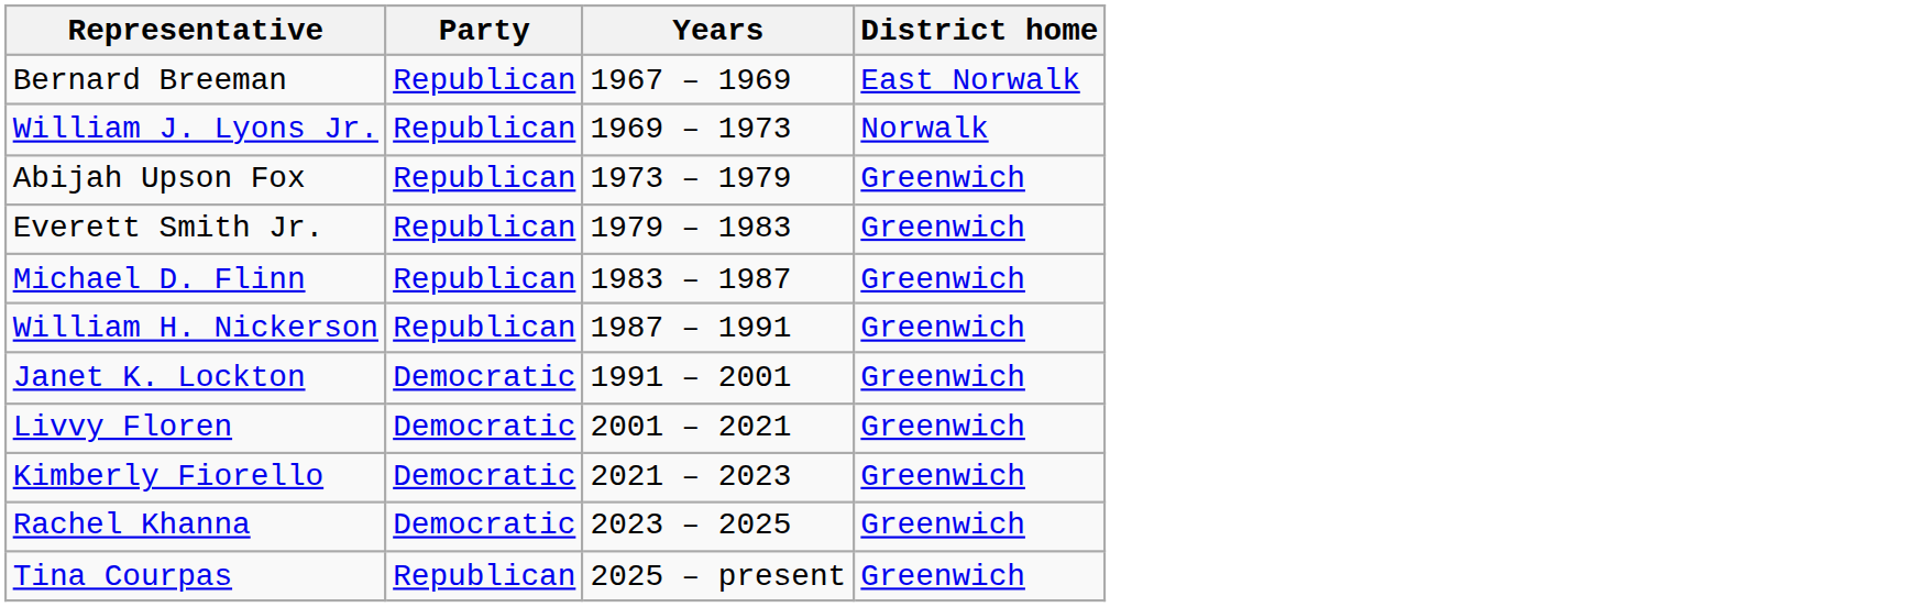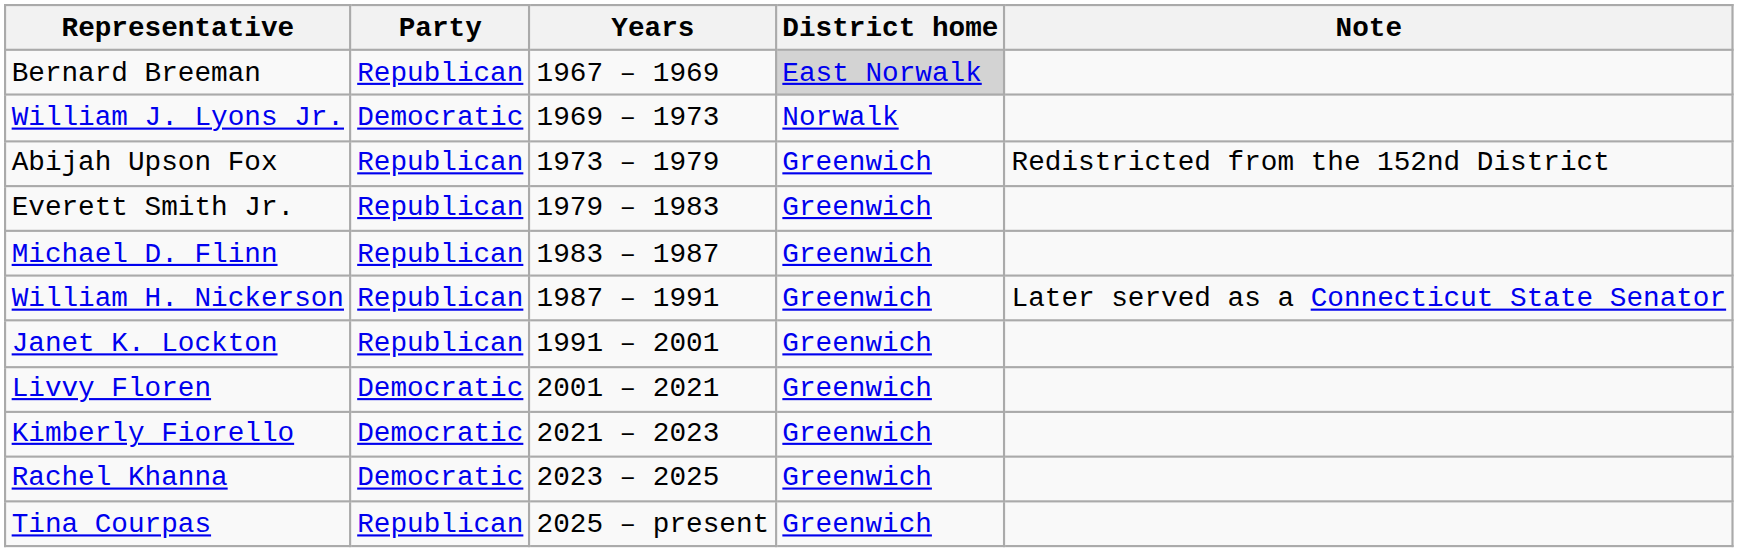+ column: Note | Redistricted from the 152nd District | Later served as a Connecticut State Senator
Bernard Breeman | District home: no background -> lightgrey background
William J. Lyons Jr. | Party: Republican -> Democratic
Janet K. Lockton | Party: Democratic -> Republican
